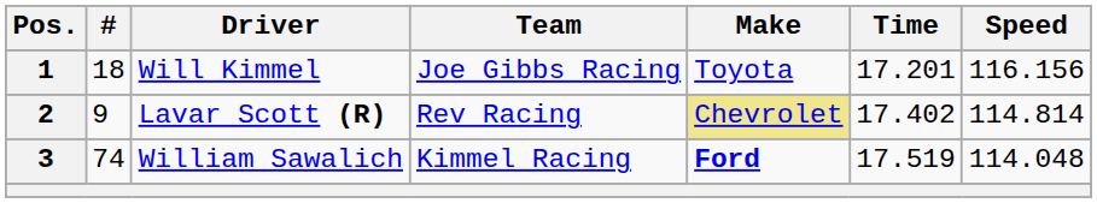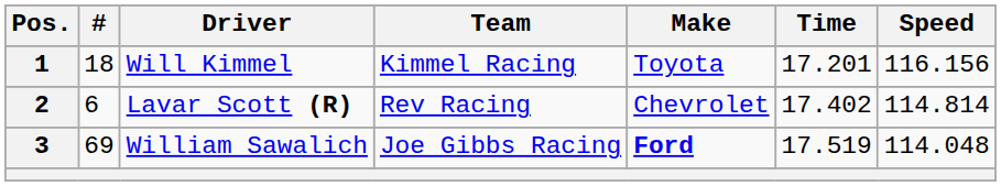1 | Team: Joe Gibbs Racing -> Kimmel Racing
2 | #: 9 -> 6
2 | Make: khaki background -> no background
3 | #: 74 -> 69
3 | Team: Kimmel Racing -> Joe Gibbs Racing
